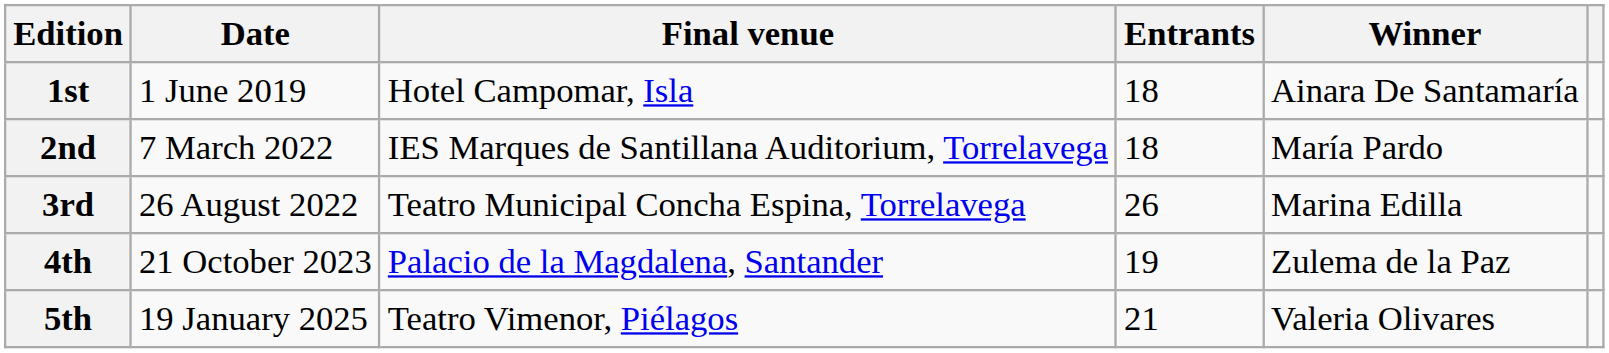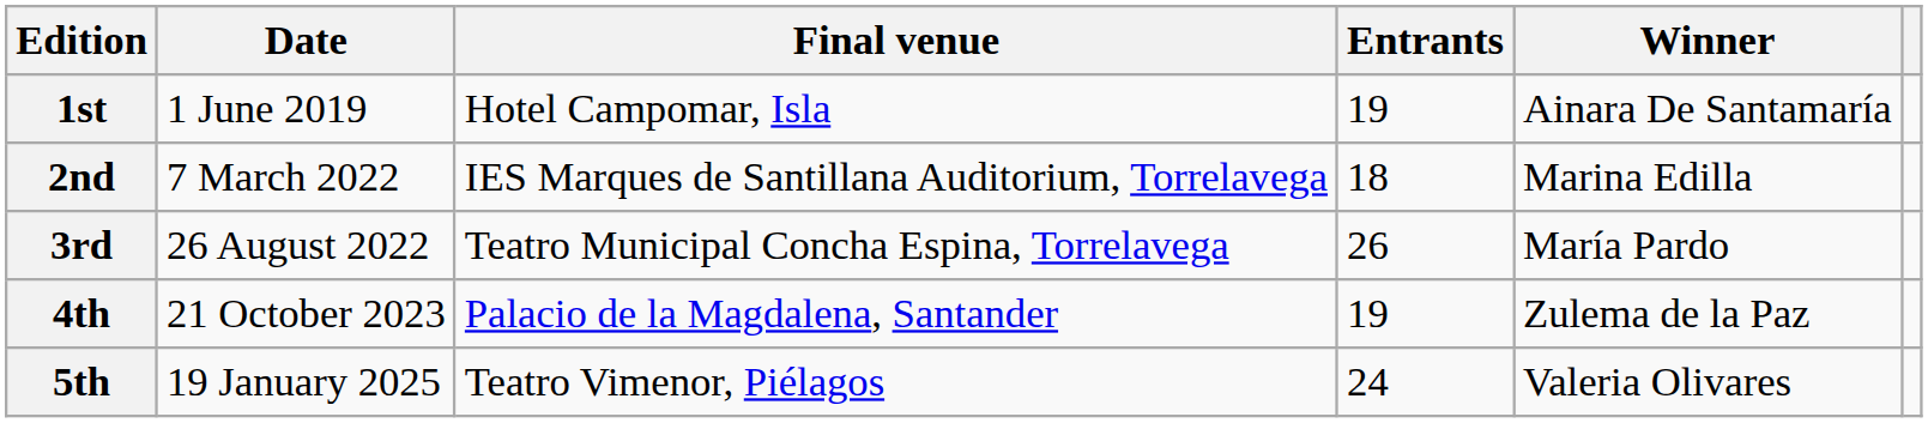1st | Entrants: 18 -> 19
2nd | Winner: María Pardo -> Marina Edilla
3rd | Winner: Marina Edilla -> María Pardo
5th | Entrants: 21 -> 24
